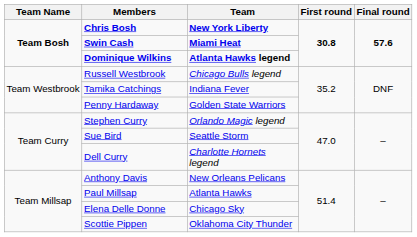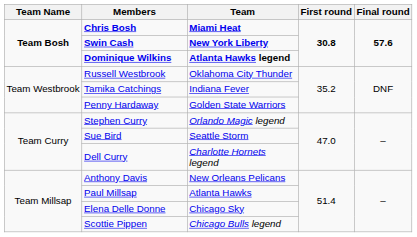Chris Bosh | Team: New York Liberty -> Miami Heat
Swin Cash | Team: Miami Heat -> New York Liberty
Russell Westbrook | Team: Chicago Bulls legend -> Oklahoma City Thunder
Scottie Pippen | Team: Oklahoma City Thunder -> Chicago Bulls legend
